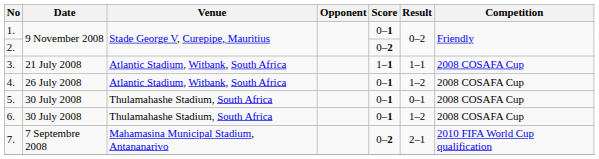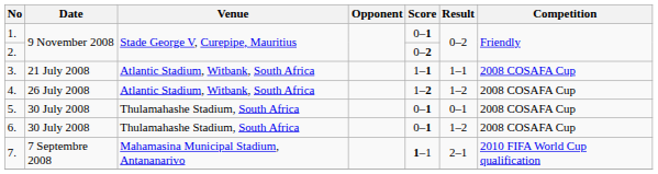4. | Score: 0–1 -> 1–2
7. | Score: 0–2 -> 1–1
